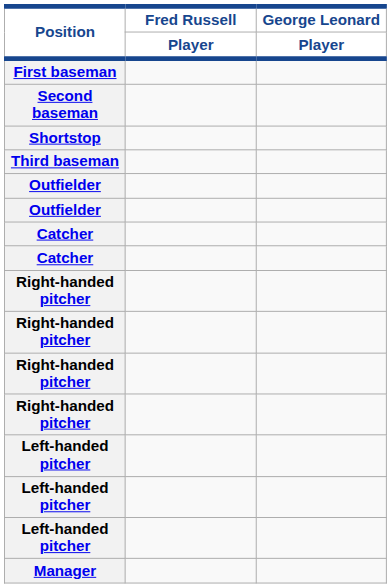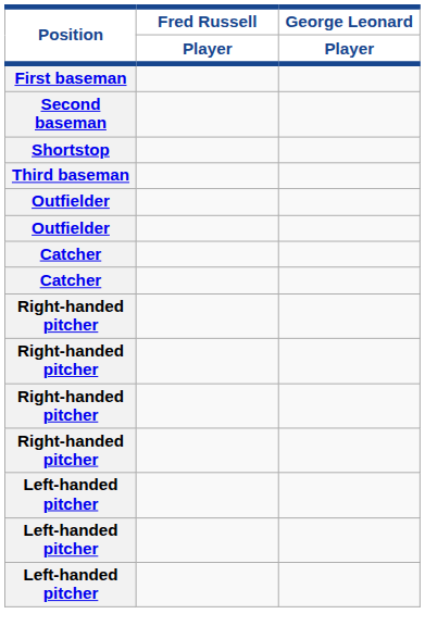- row: Manager
